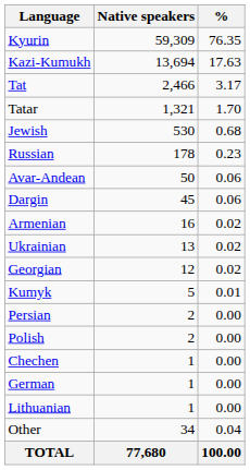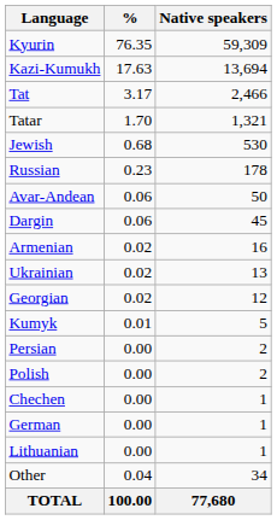columns swapped: Native speakers <-> %
